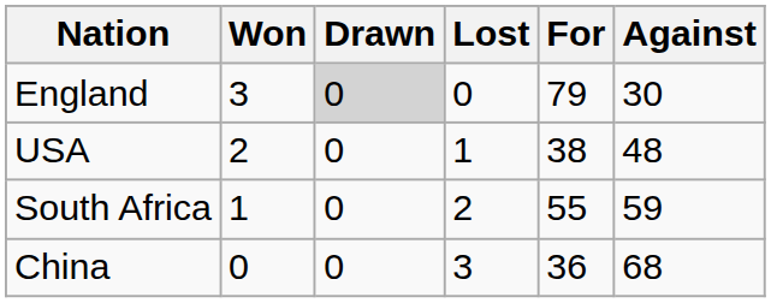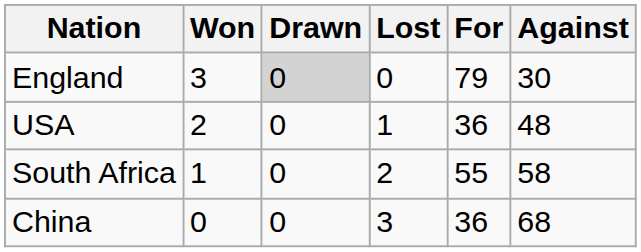USA | For: 38 -> 36
South Africa | Against: 59 -> 58
